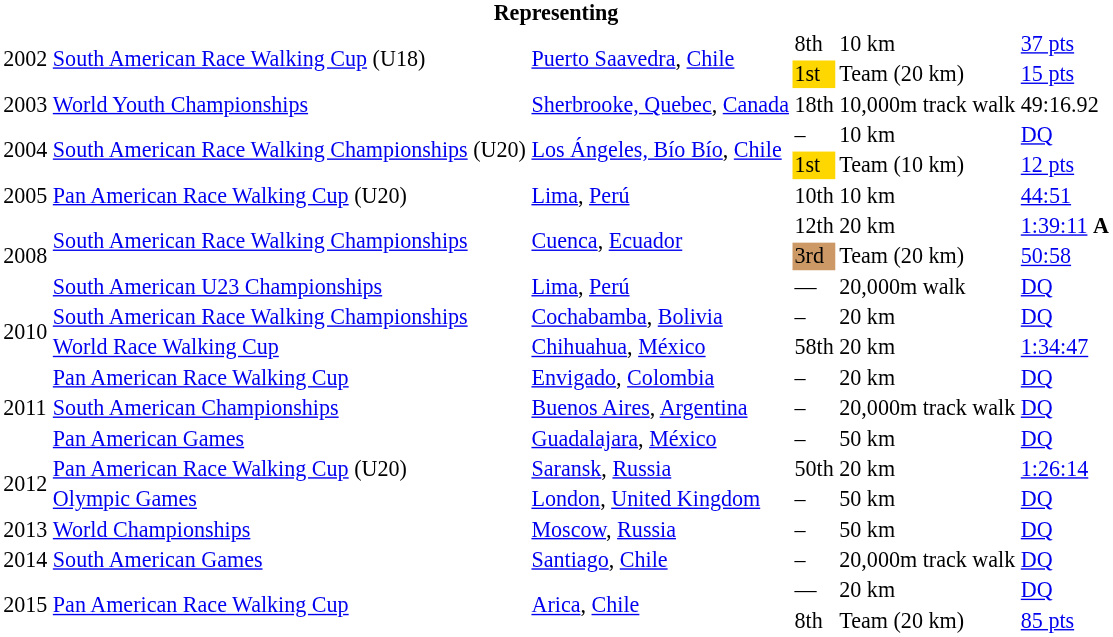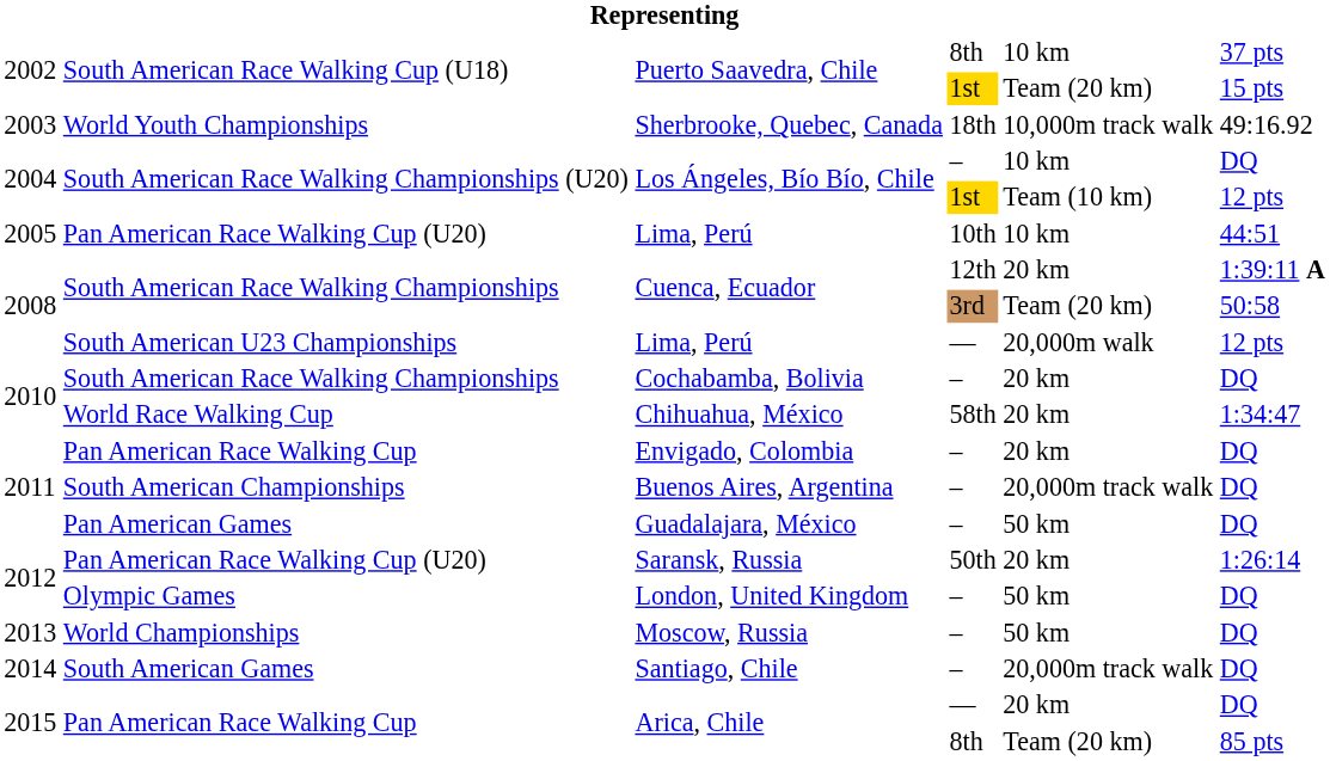Lima, Perú / — | column 6: DQ -> 12 pts
